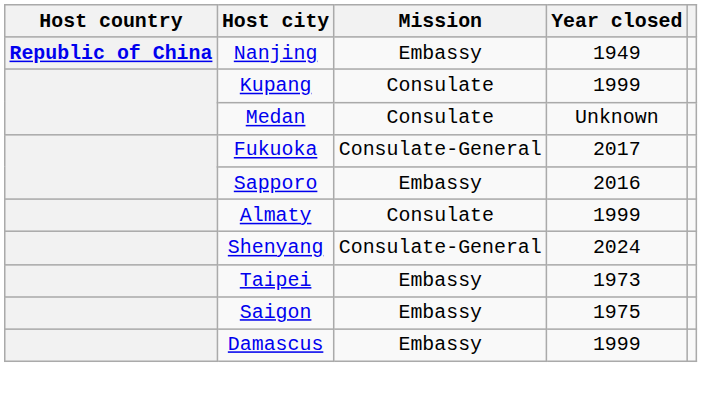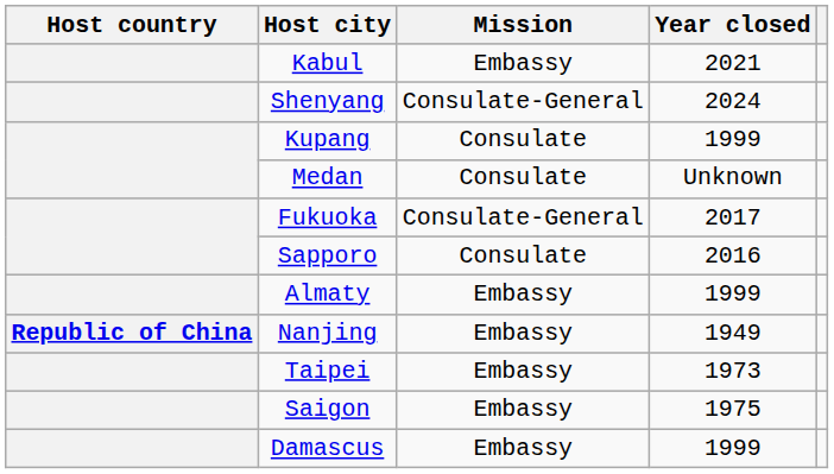+ row: Kabul | Embassy | 2021
rows swapped: Shenyang <-> Nanjing
Sapporo | Mission: Embassy -> Consulate
Almaty | Mission: Consulate -> Embassy
